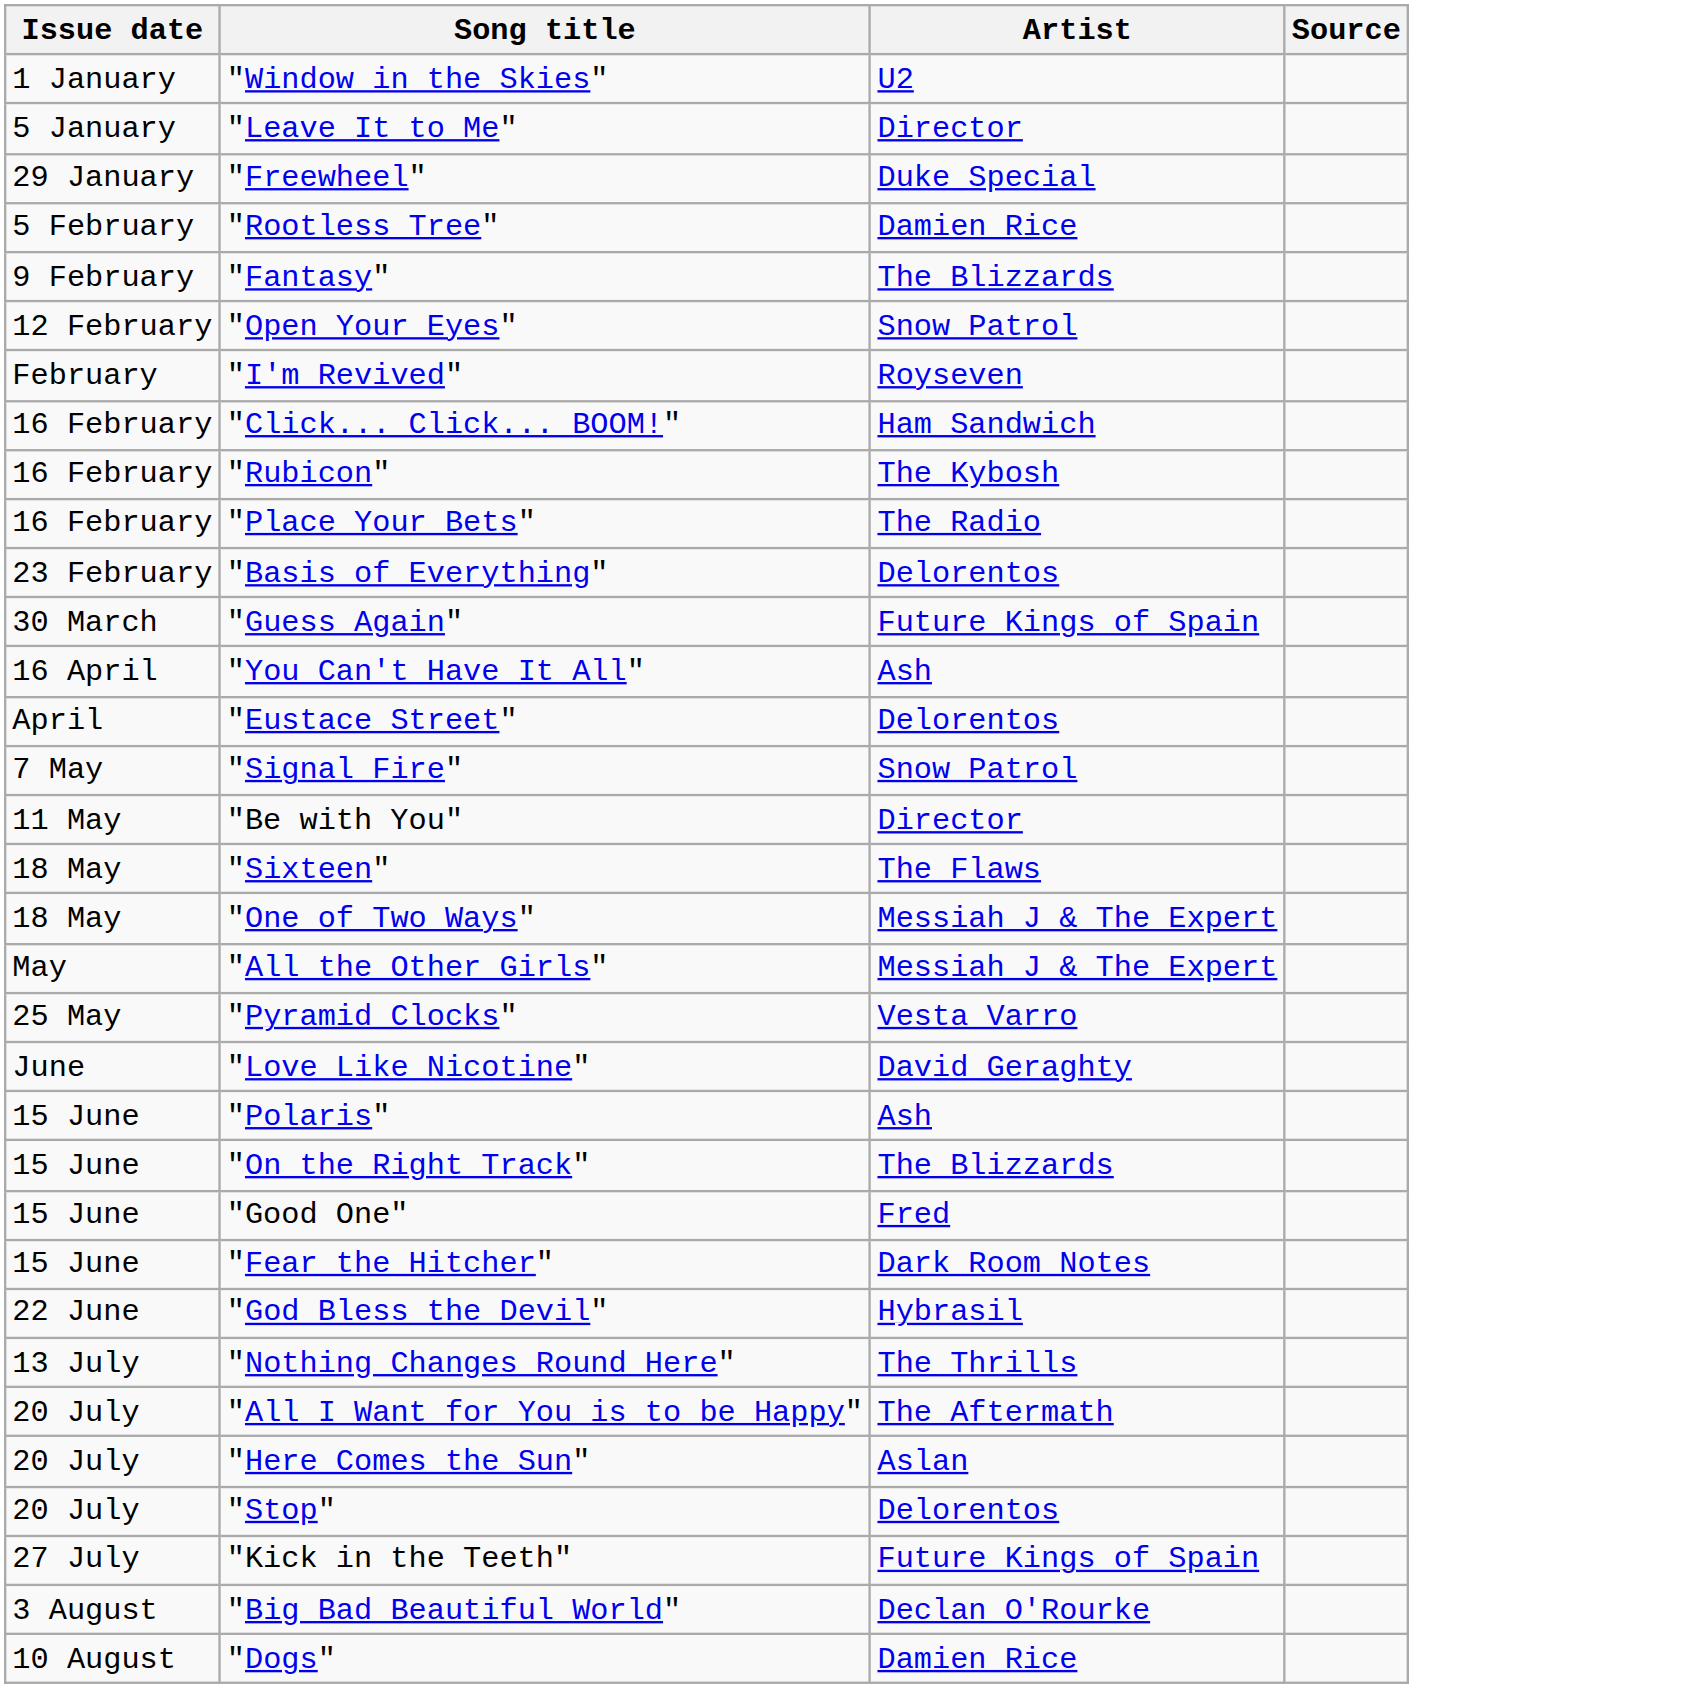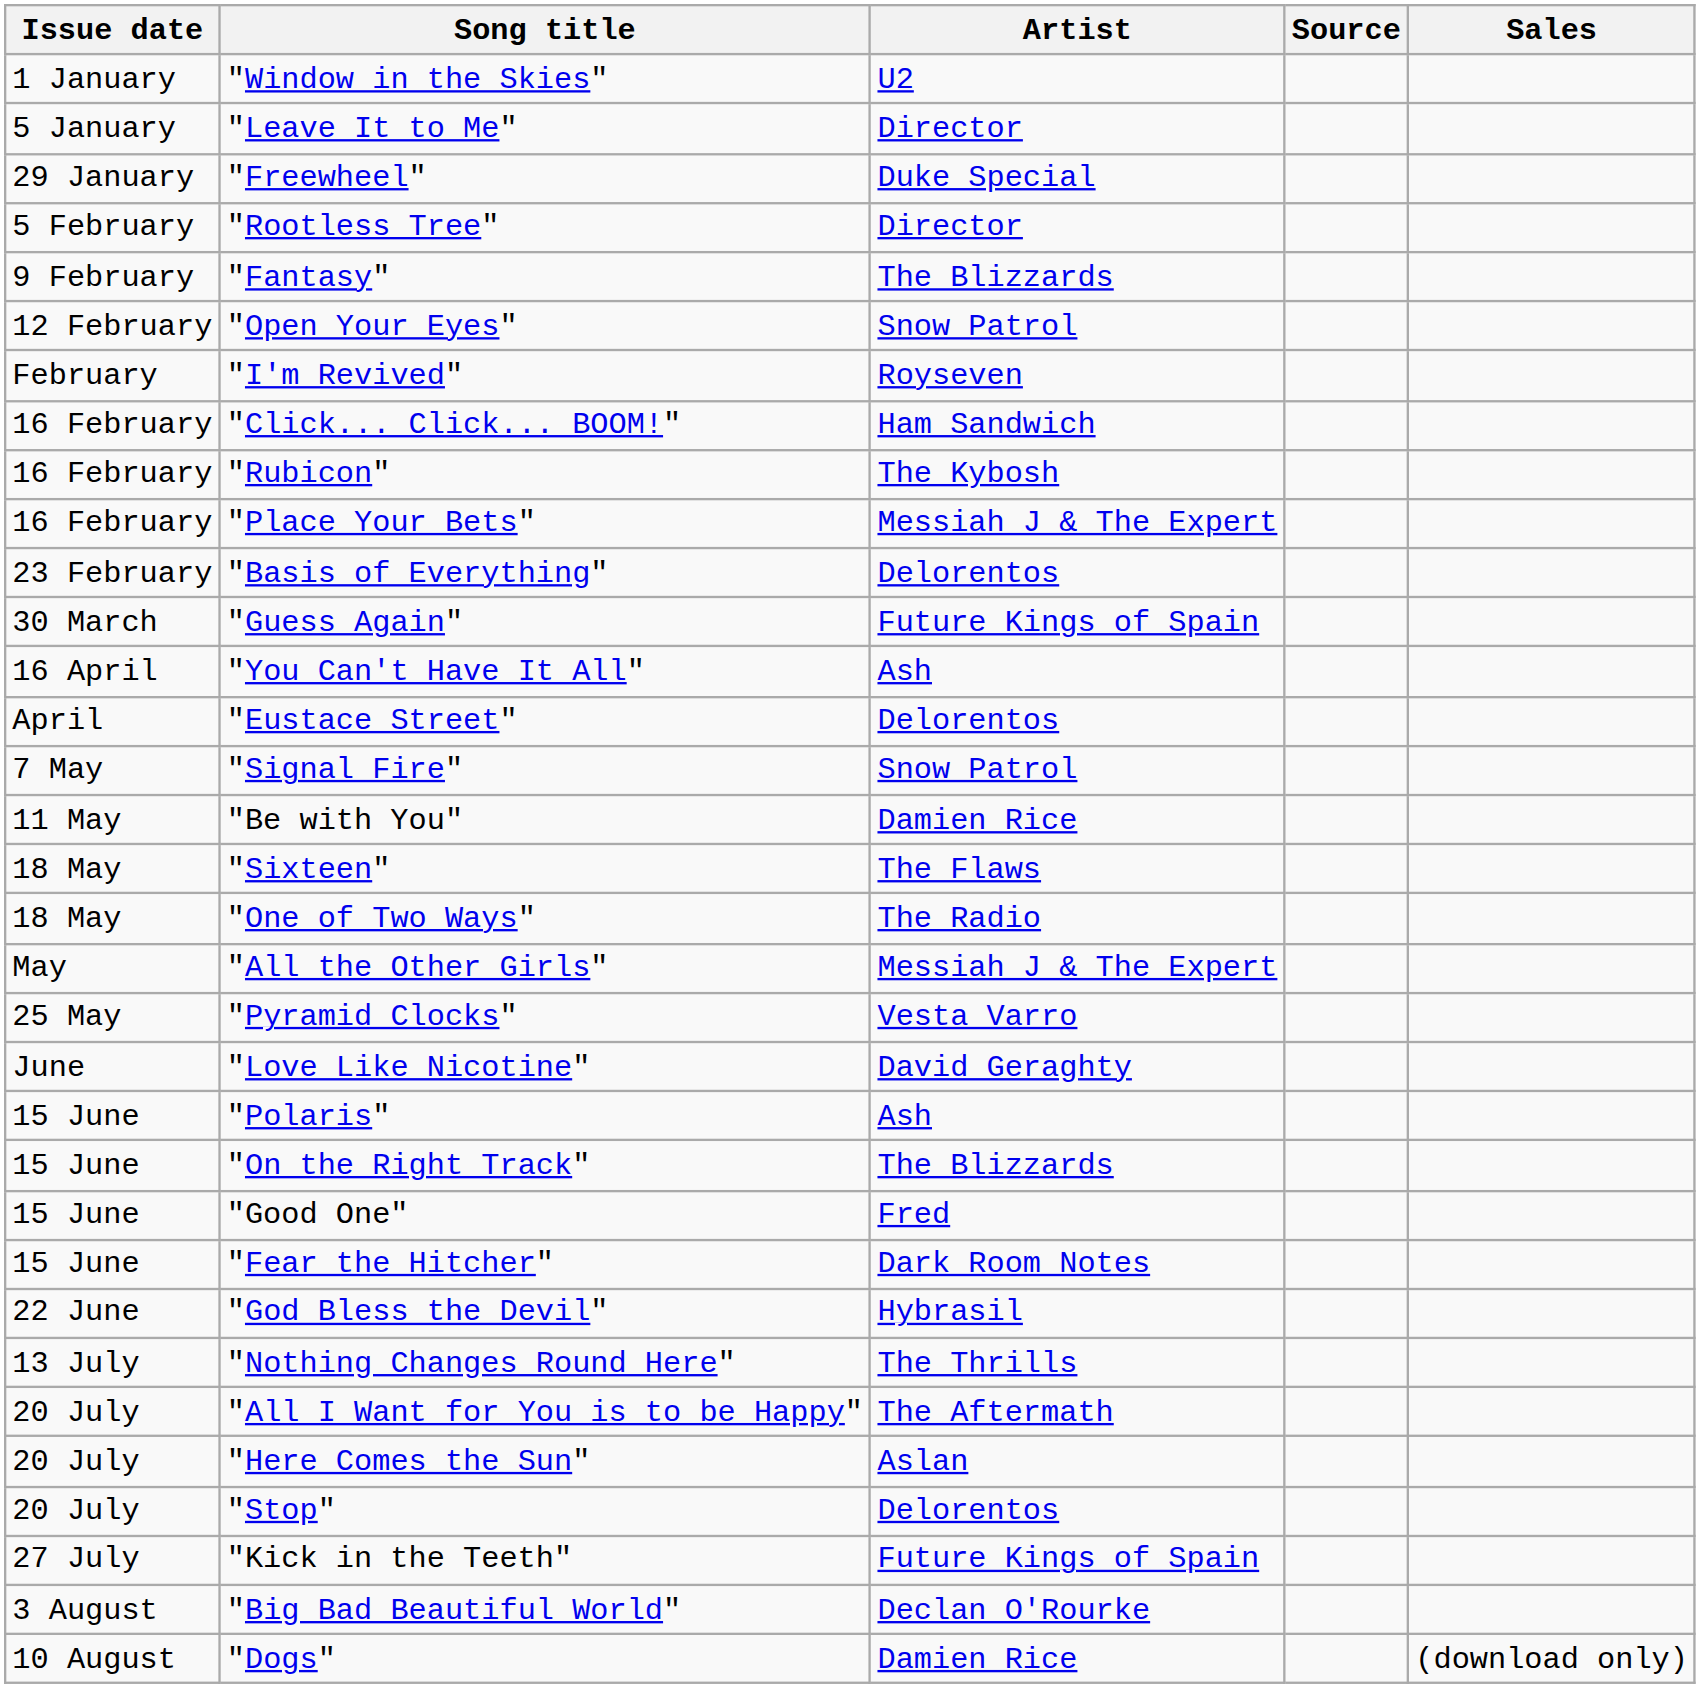+ column: Sales | (download only)
"Rootless Tree" | Artist: Damien Rice -> Director
"Place Your Bets" | Artist: The Radio -> Messiah J & The Expert
"Be with You" | Artist: Director -> Damien Rice
"One of Two Ways" | Artist: Messiah J & The Expert -> The Radio
